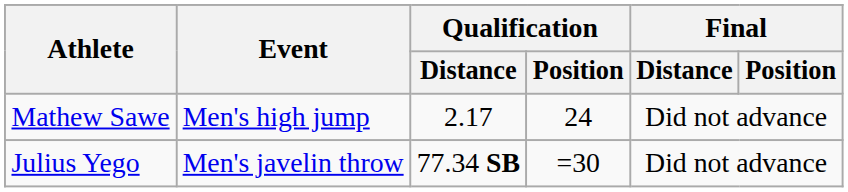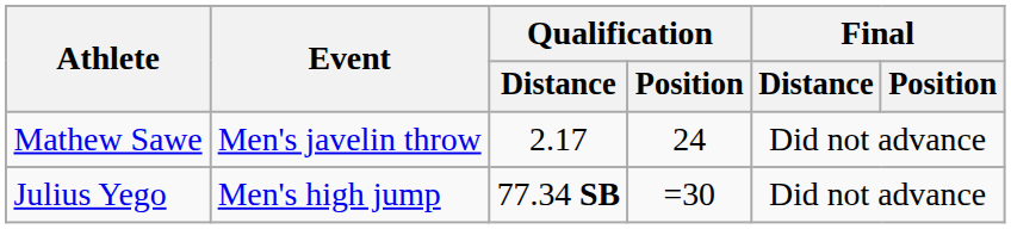Mathew Sawe | Event: Men's high jump -> Men's javelin throw
Julius Yego | Event: Men's javelin throw -> Men's high jump
